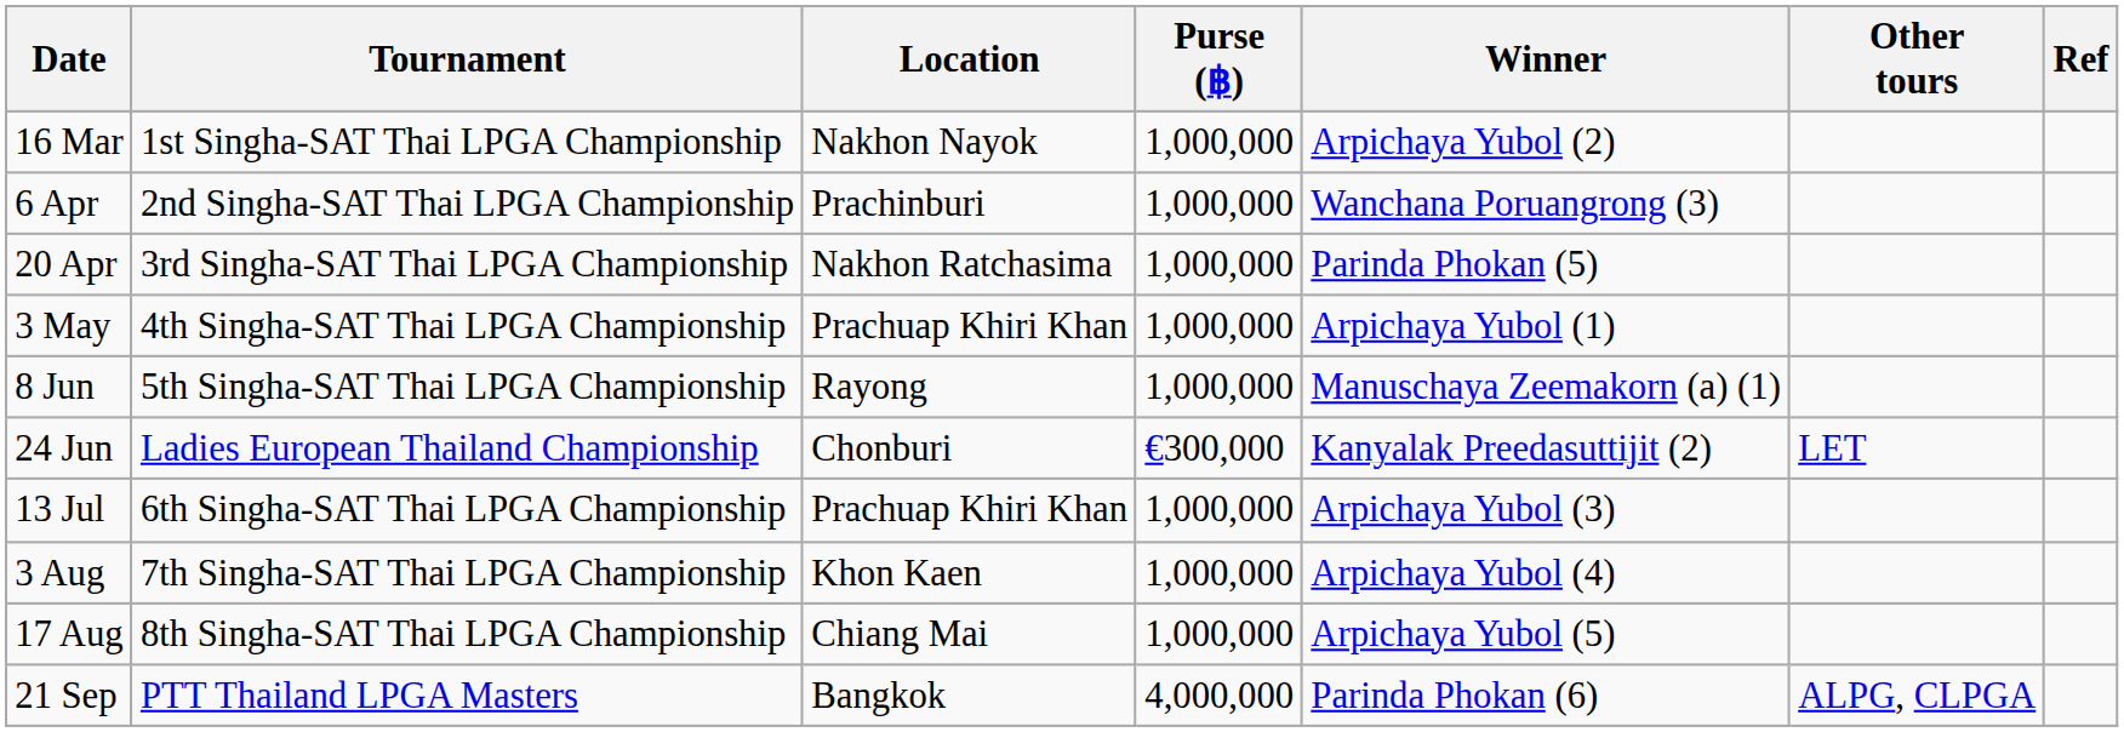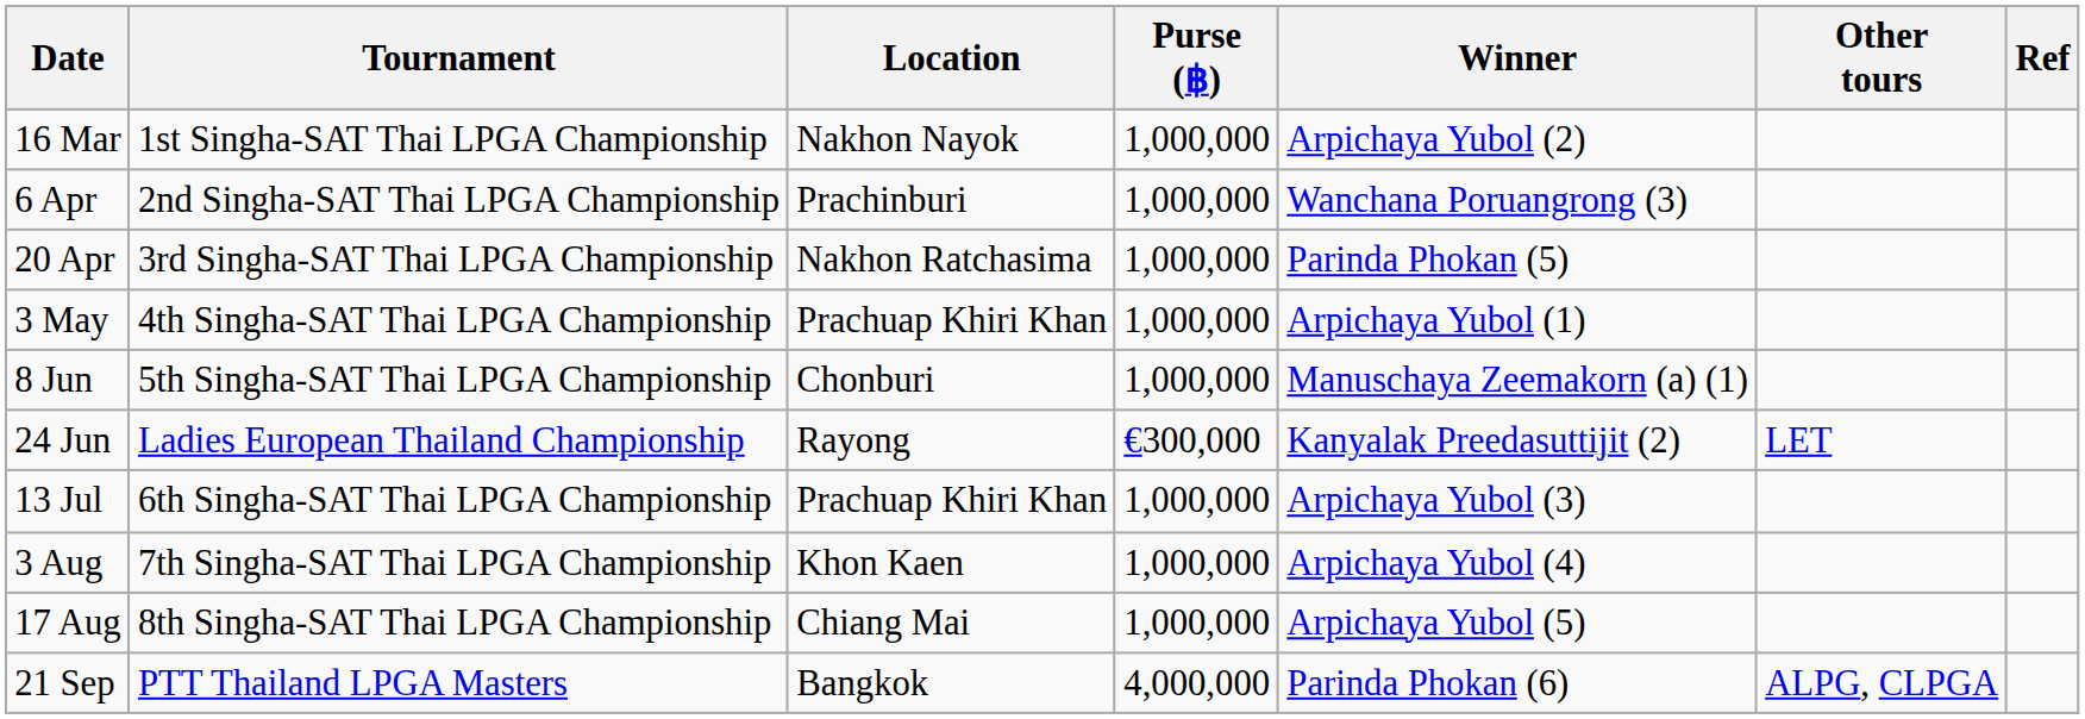8 Jun | Location: Rayong -> Chonburi
24 Jun | Location: Chonburi -> Rayong
